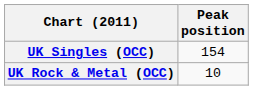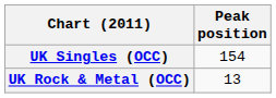UK Rock & Metal (OCC) | Peak position: 10 -> 13
